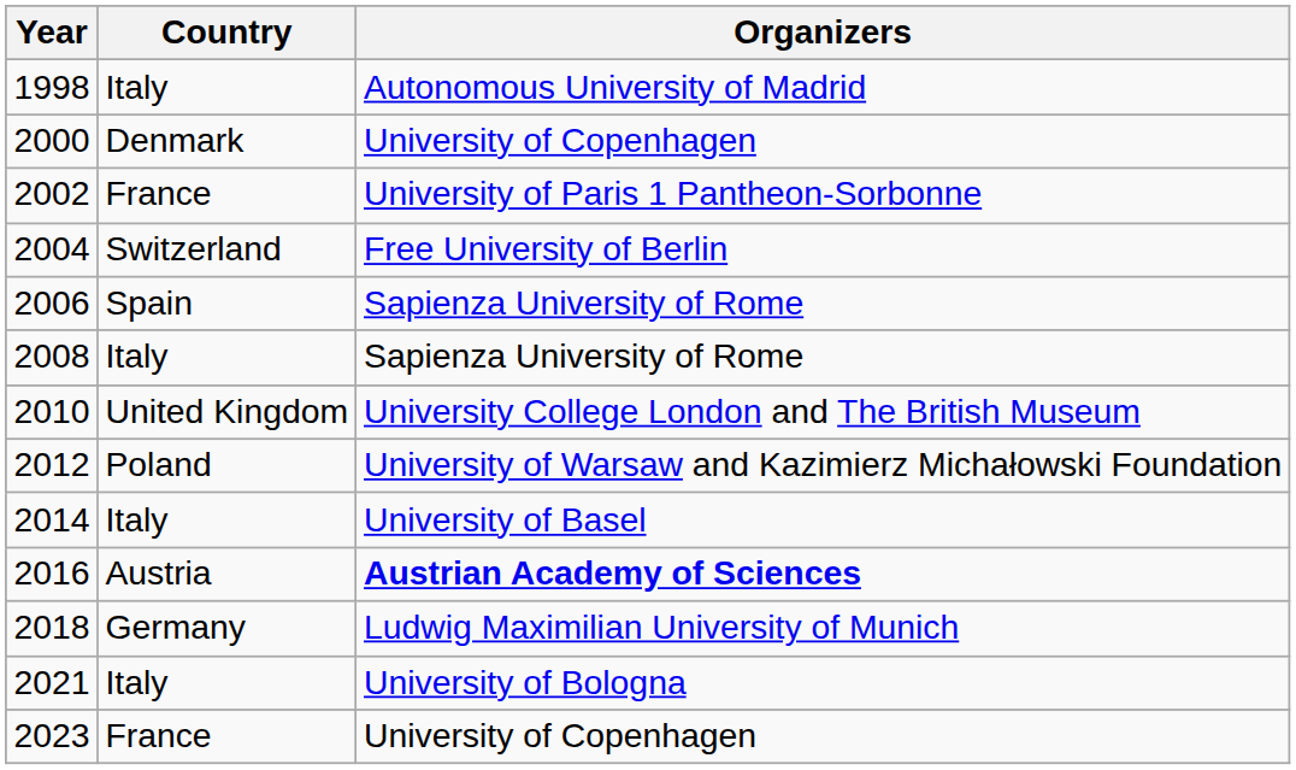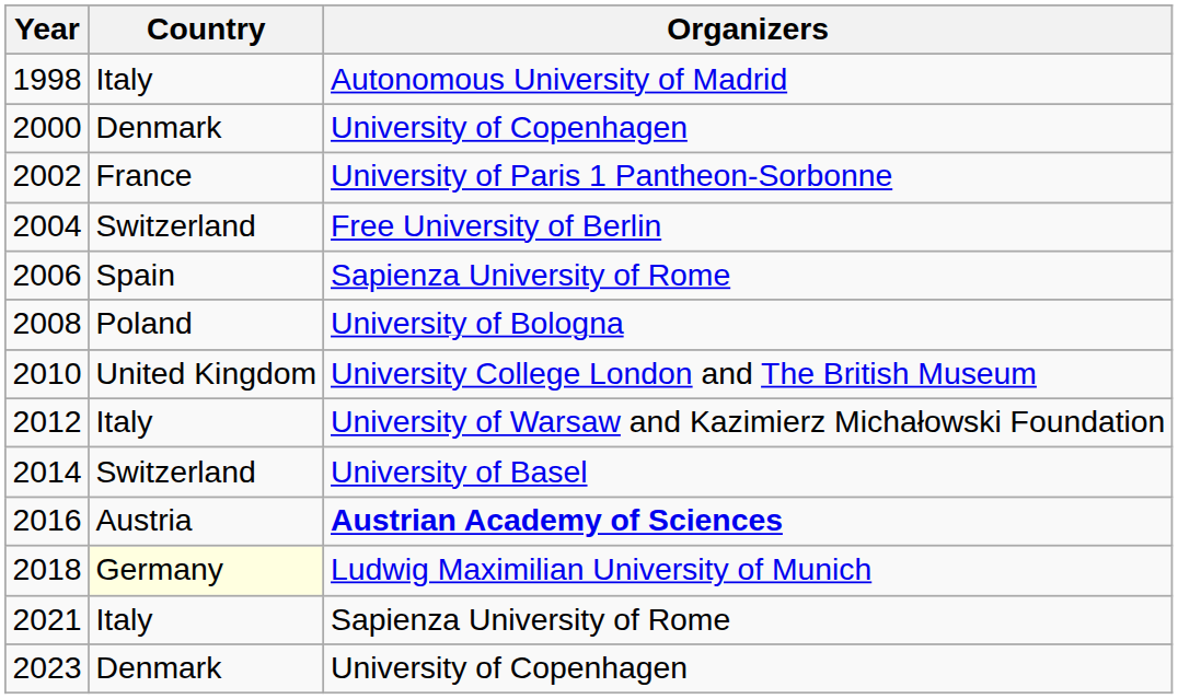2008 | Country: Italy -> Poland
2008 | Organizers: Sapienza University of Rome -> University of Bologna
2012 | Country: Poland -> Italy
2014 | Country: Italy -> Switzerland
2018 | Country: no background -> lightyellow background
2021 | Organizers: University of Bologna -> Sapienza University of Rome
2023 | Country: France -> Denmark
